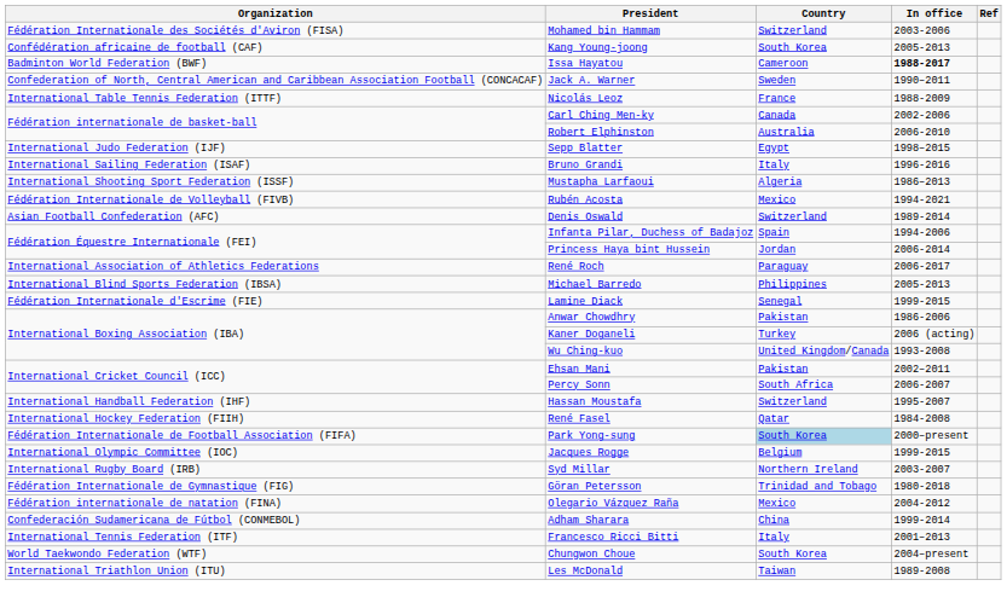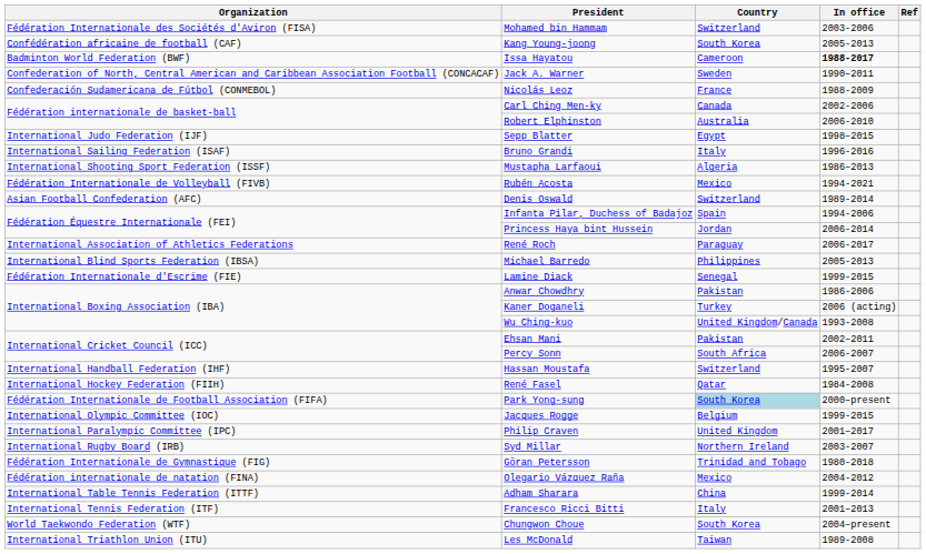Nicolás Leoz | Organization: International Table Tennis Federation (ITTF) -> Confederación Sudamericana de Fútbol (CONMEBOL)
+ row: International Paralympic Committee (IPC) | Philip Craven | United Kingdom | 2001–2017
Adham Sharara | Organization: Confederación Sudamericana de Fútbol (CONMEBOL) -> International Table Tennis Federation (ITTF)
